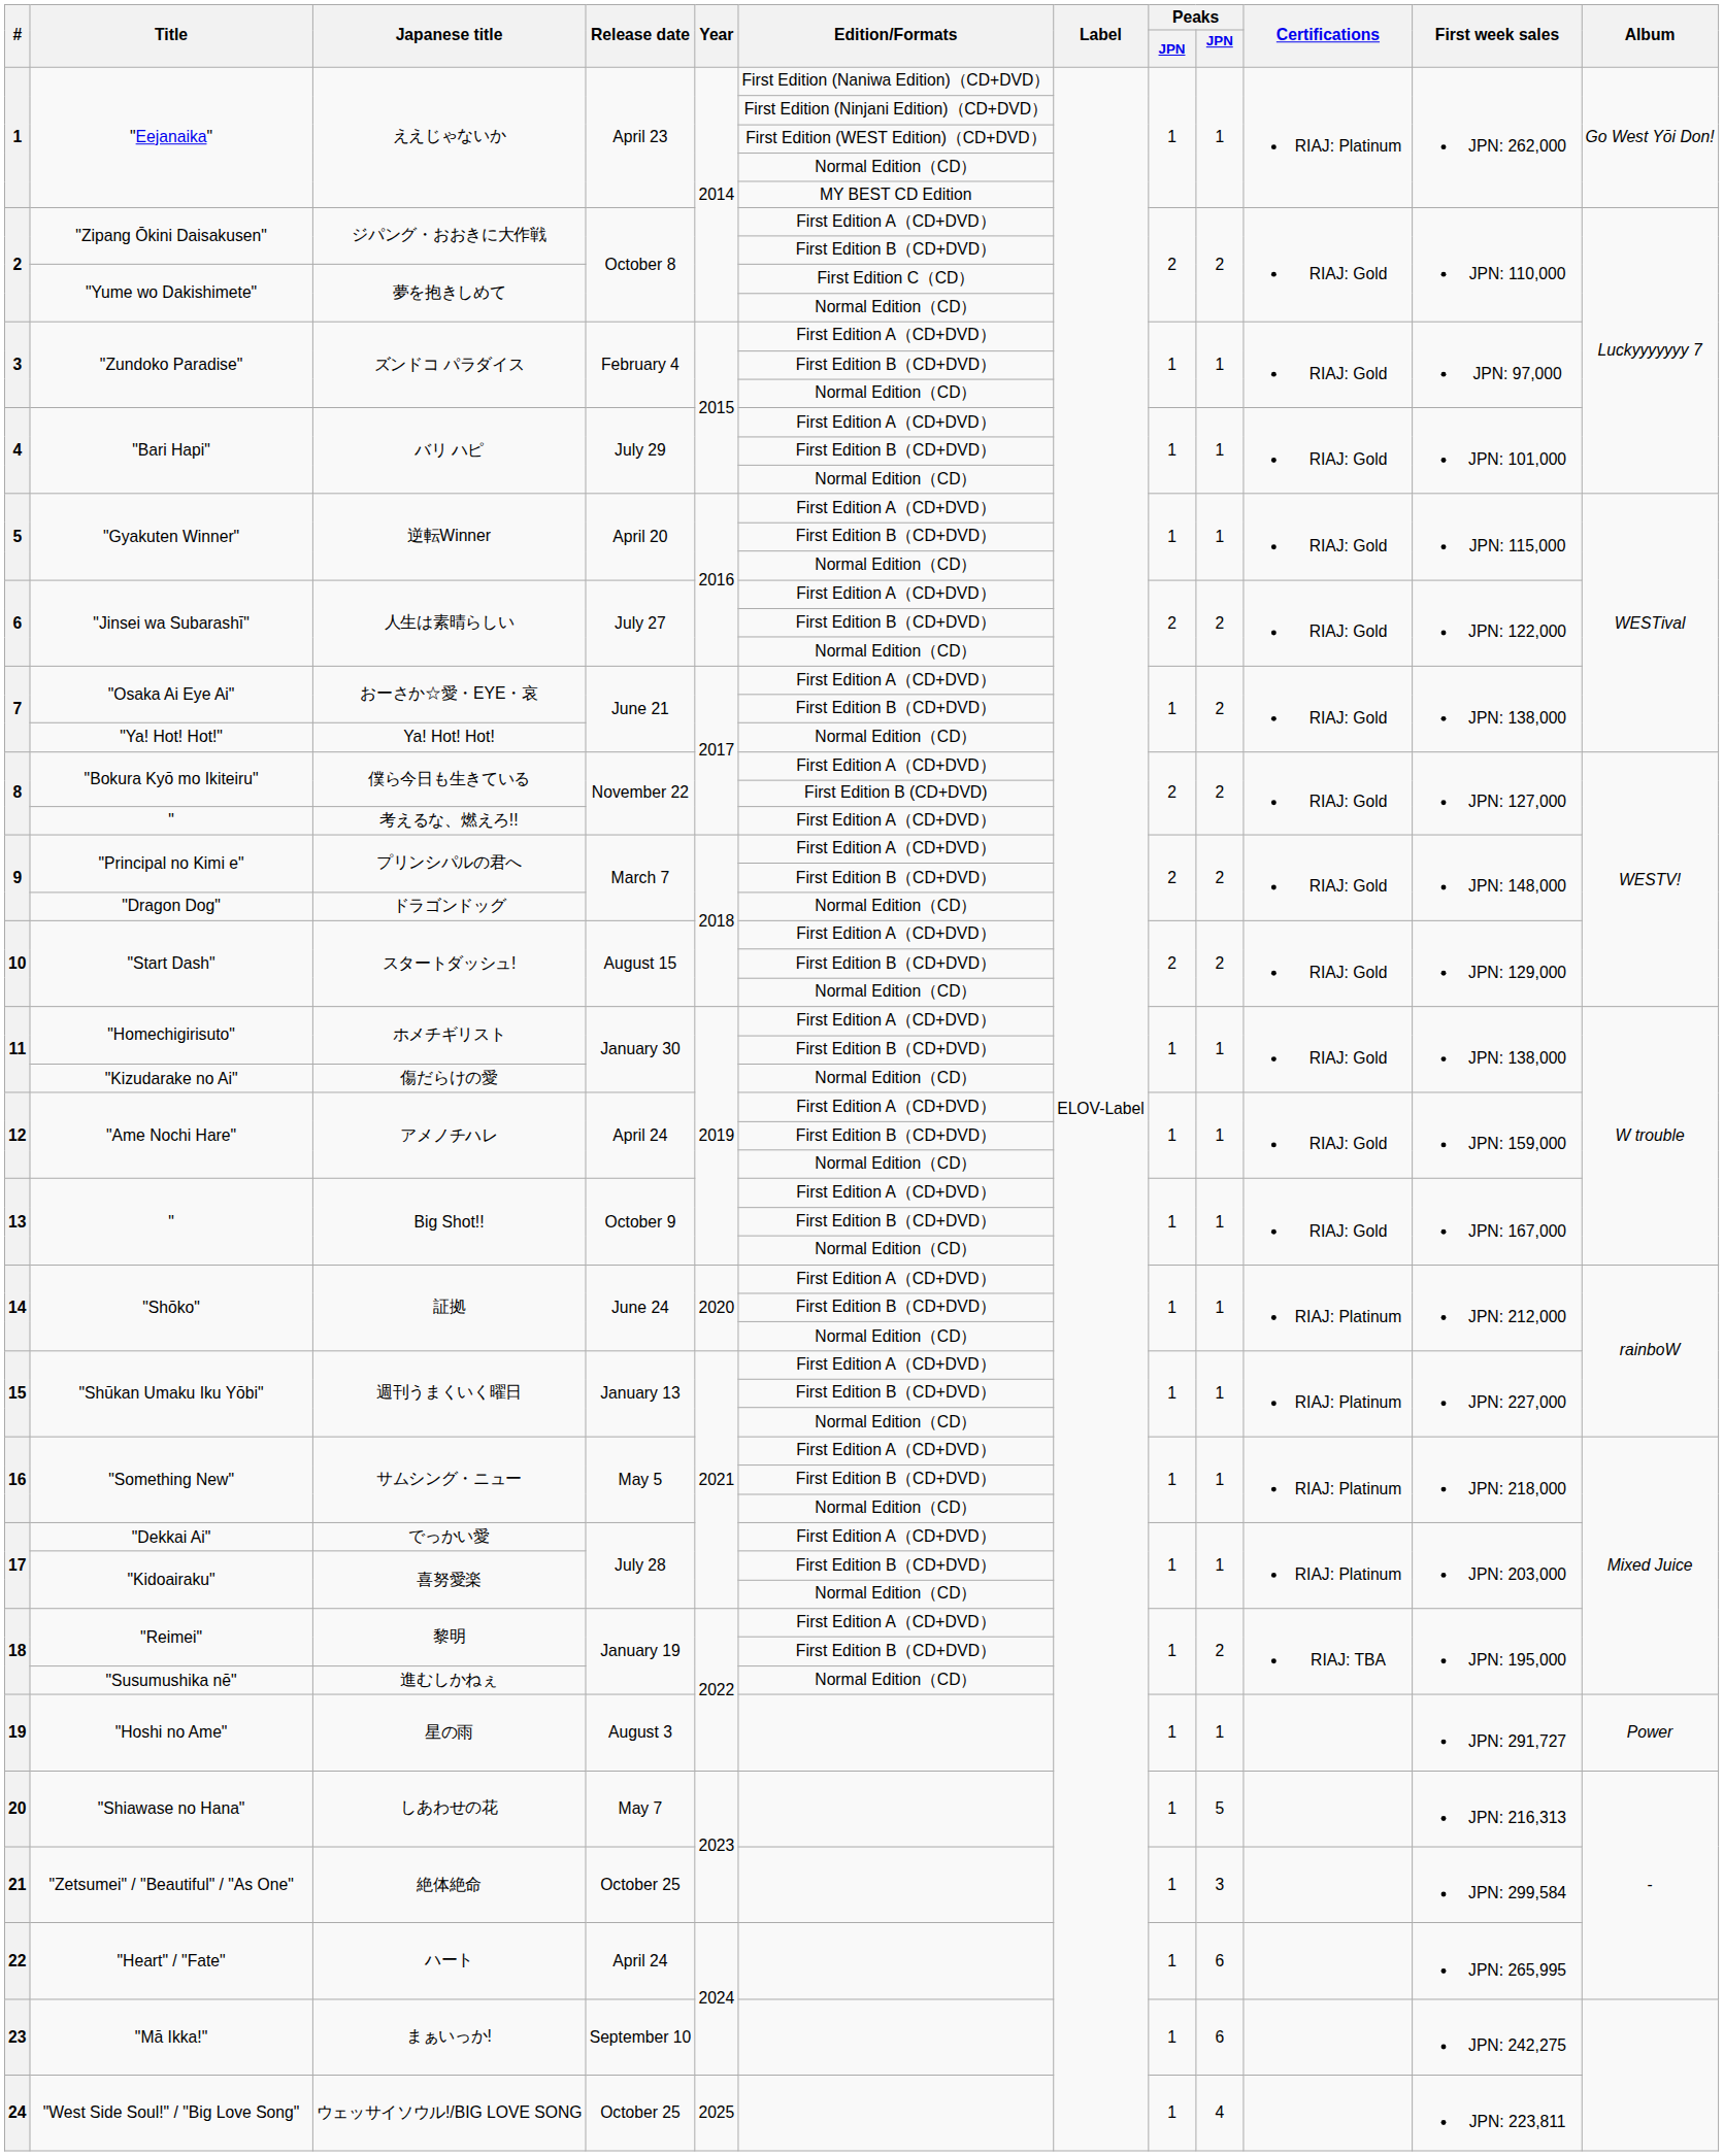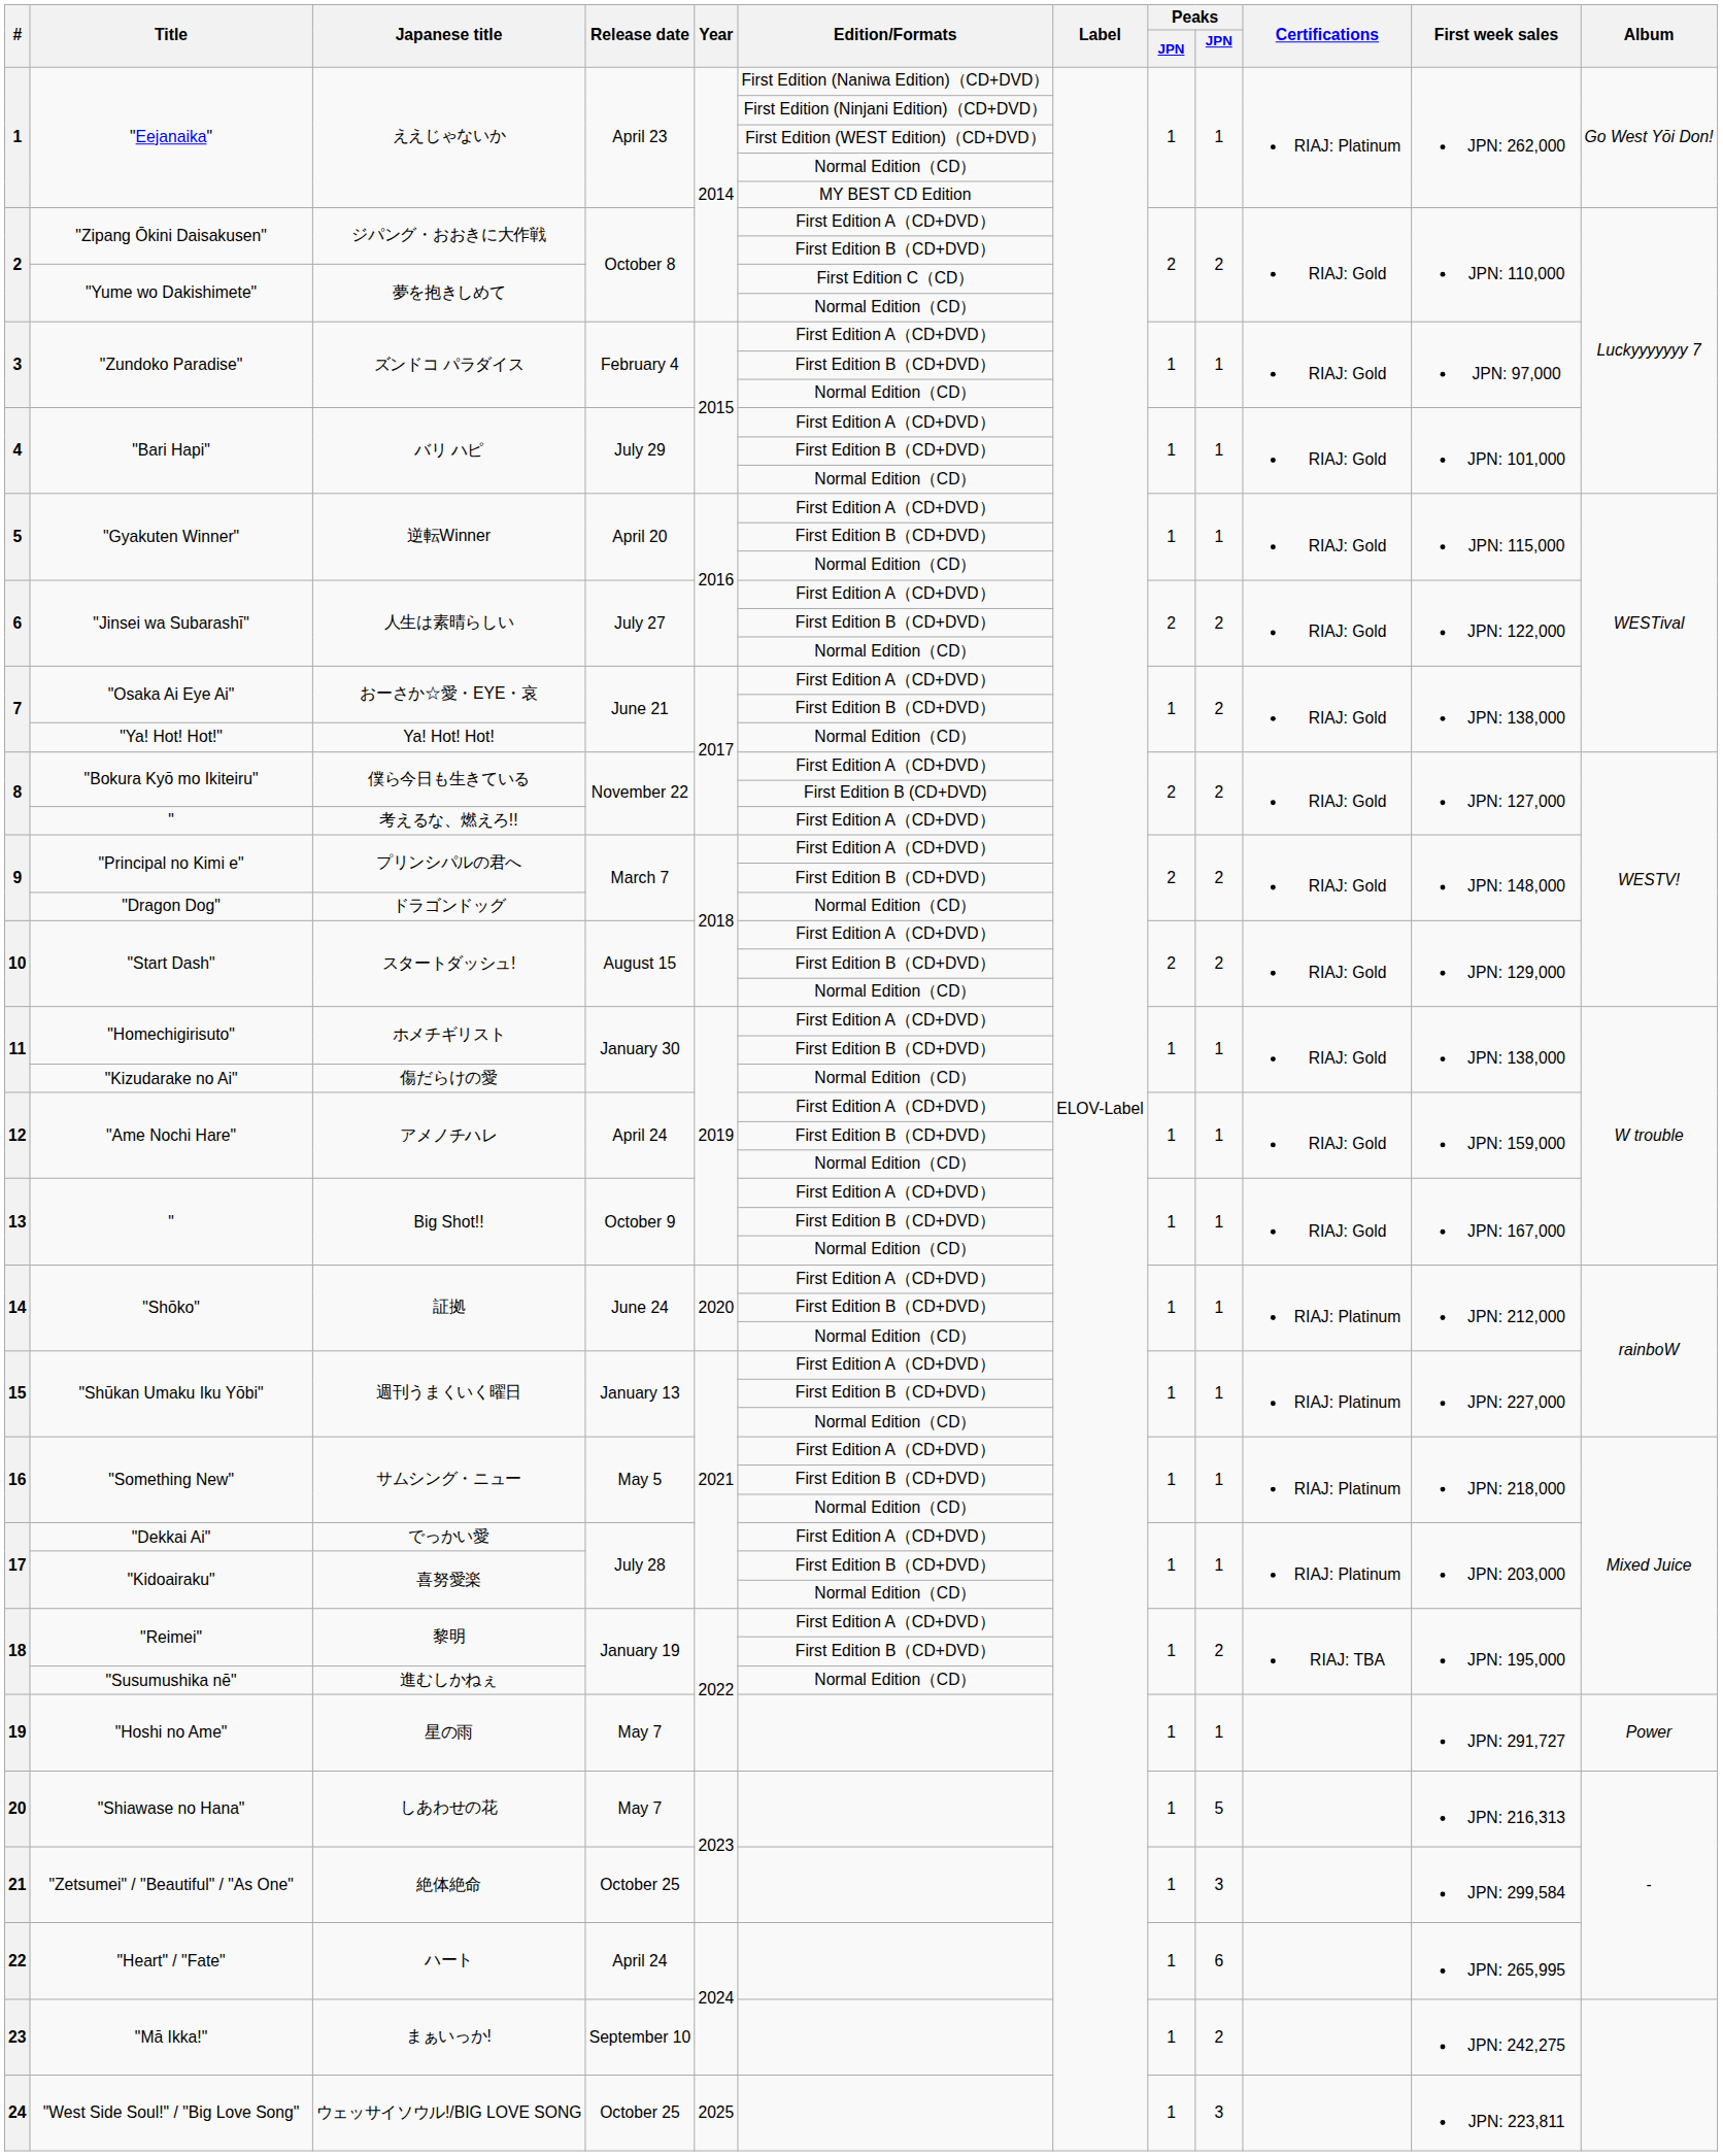星の雨 | Release date: August 3 -> May 7
まぁいっか! | column 9: 6 -> 2
ウェッサイソウル!/BIG LOVE SONG | column 9: 4 -> 3
